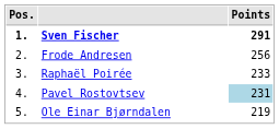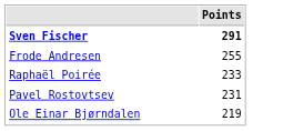- column: Pos. | 1. | 2. | 3. | 4. | 5.
Frode Andresen | Points: 256 -> 255
Pavel Rostovtsev | Points: lightblue background -> no background
